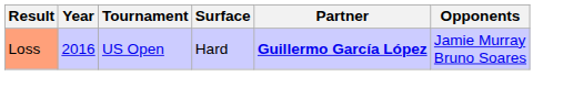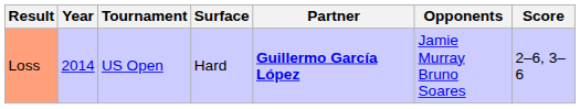+ column: Score | 2–6, 3–6
Loss | Year: 2016 -> 2014
